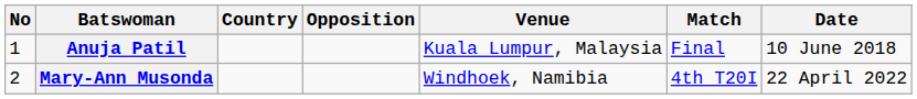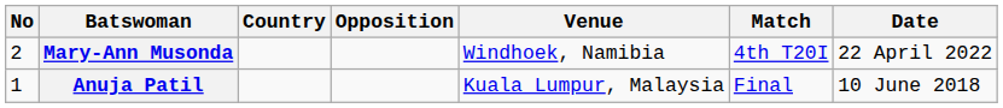rows swapped: Anuja Patil <-> Mary-Ann Musonda
